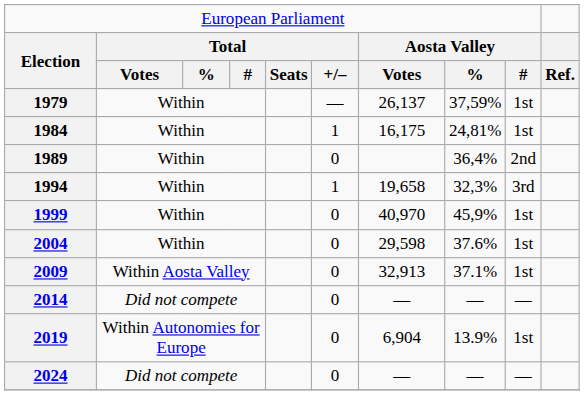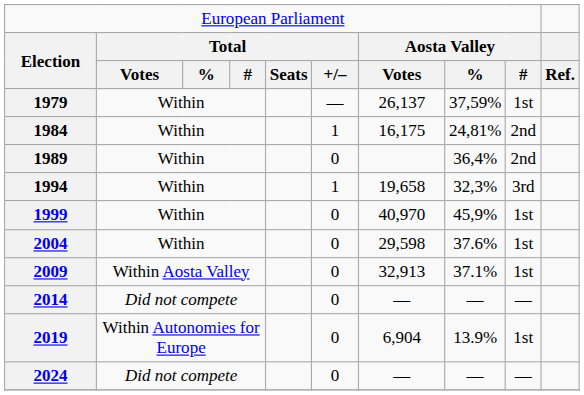1984 | column 9: 1st -> 2nd
